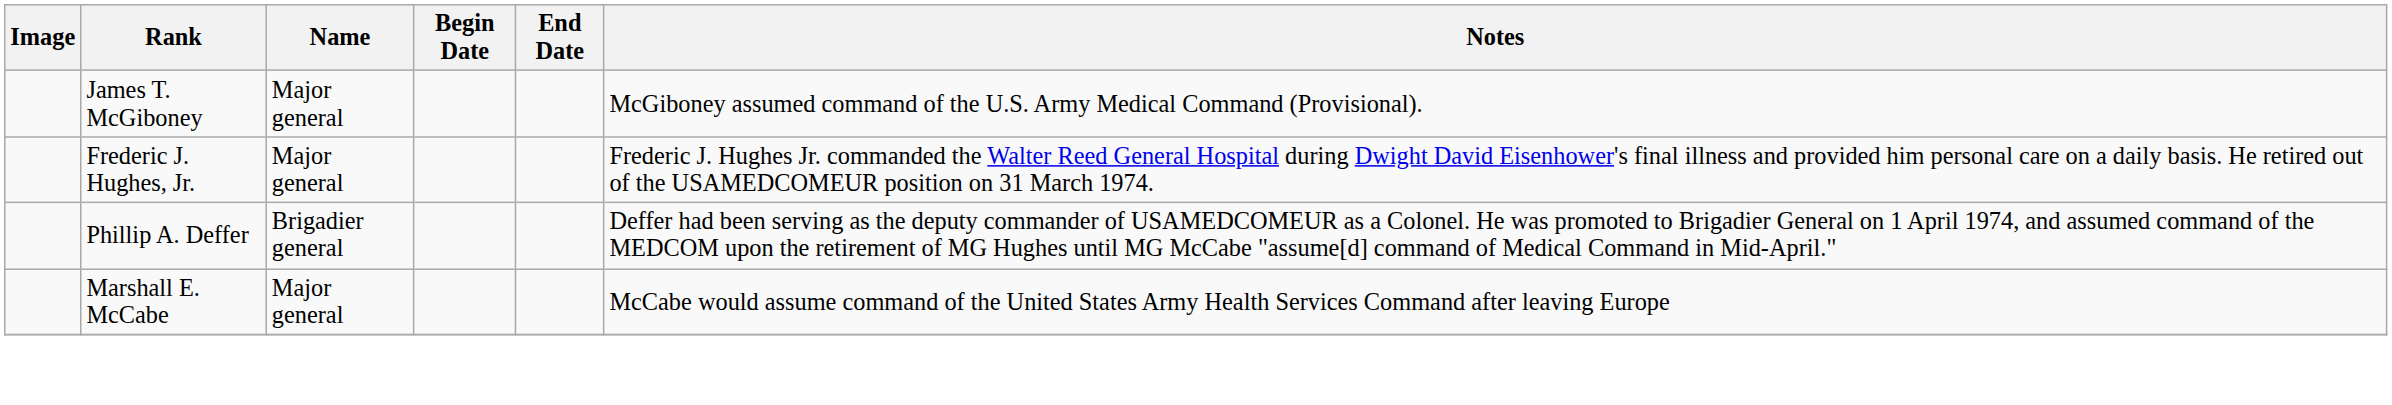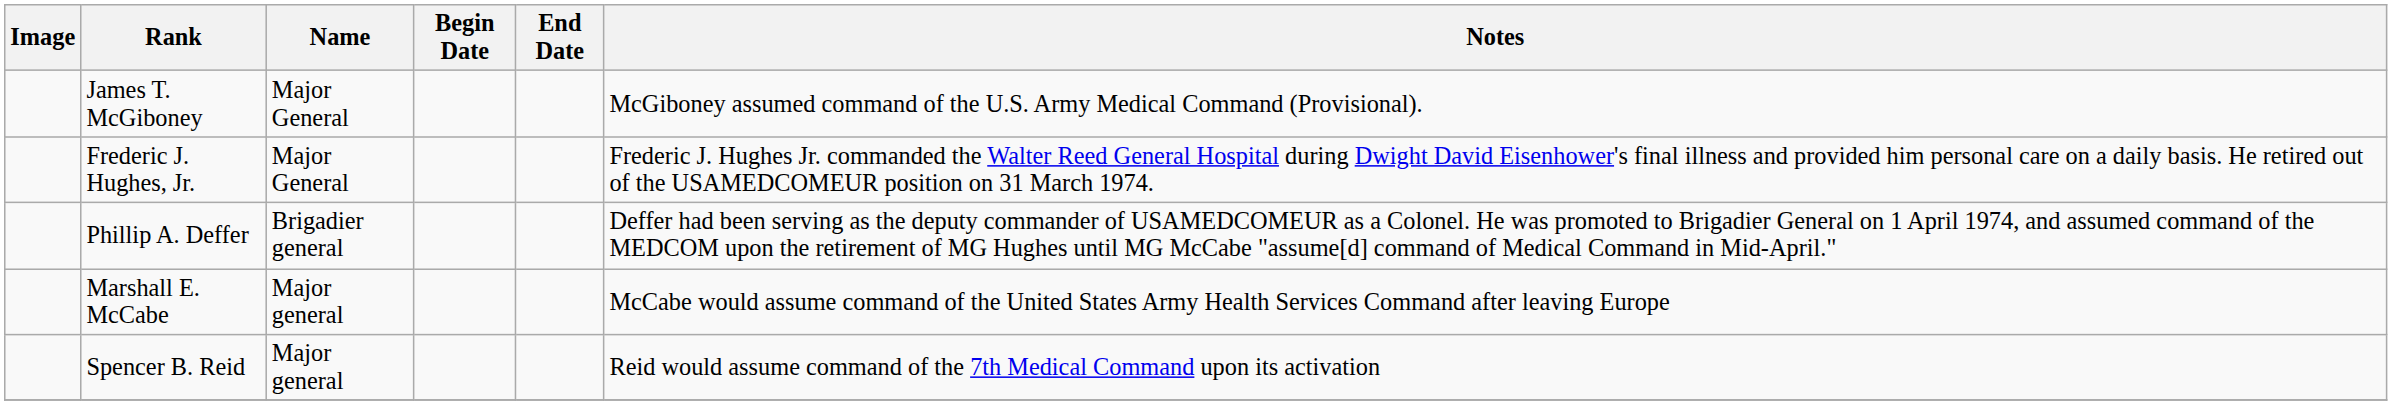James T. McGiboney | Name: Major general -> Major General
Frederic J. Hughes, Jr. | Name: Major general -> Major General
+ row: Spencer B. Reid | Major general | Reid would assume command of the 7th Medical Command upon its activation
